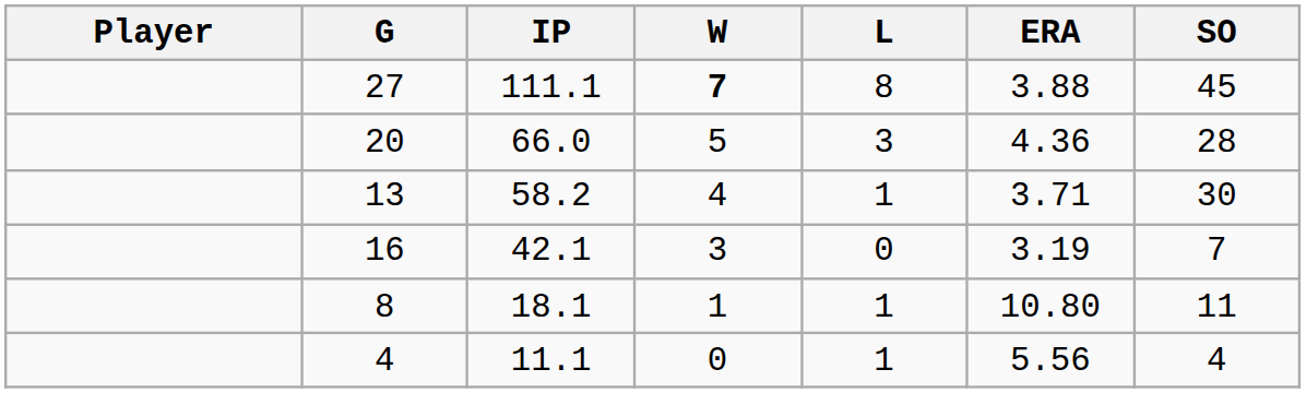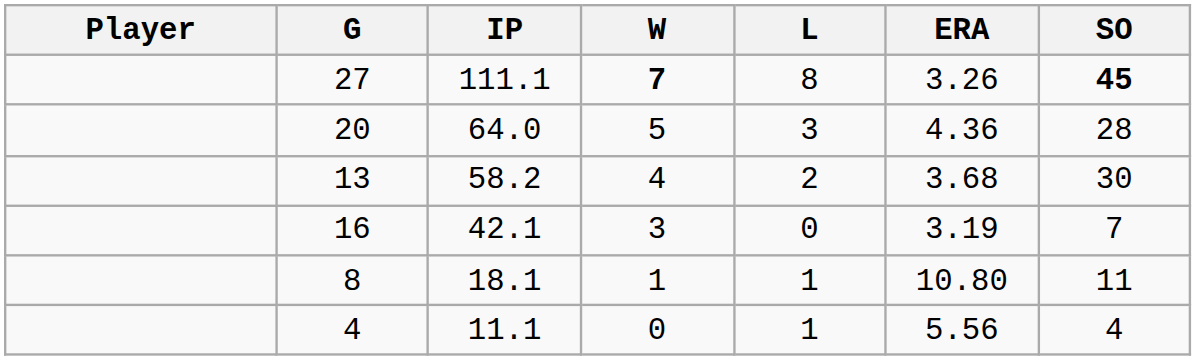27 | ERA: 3.88 -> 3.26
27 | SO: normal -> bold
20 | IP: 66.0 -> 64.0
13 | L: 1 -> 2
13 | ERA: 3.71 -> 3.68
